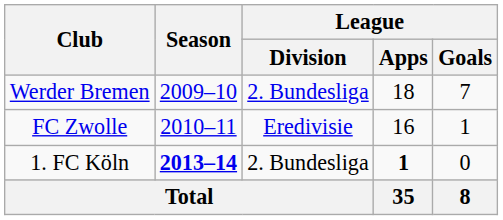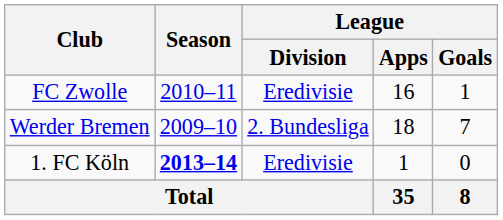rows swapped: Werder Bremen <-> FC Zwolle
1. FC Köln | League / Division: 2. Bundesliga -> Eredivisie
1. FC Köln | League / Apps: bold -> normal
